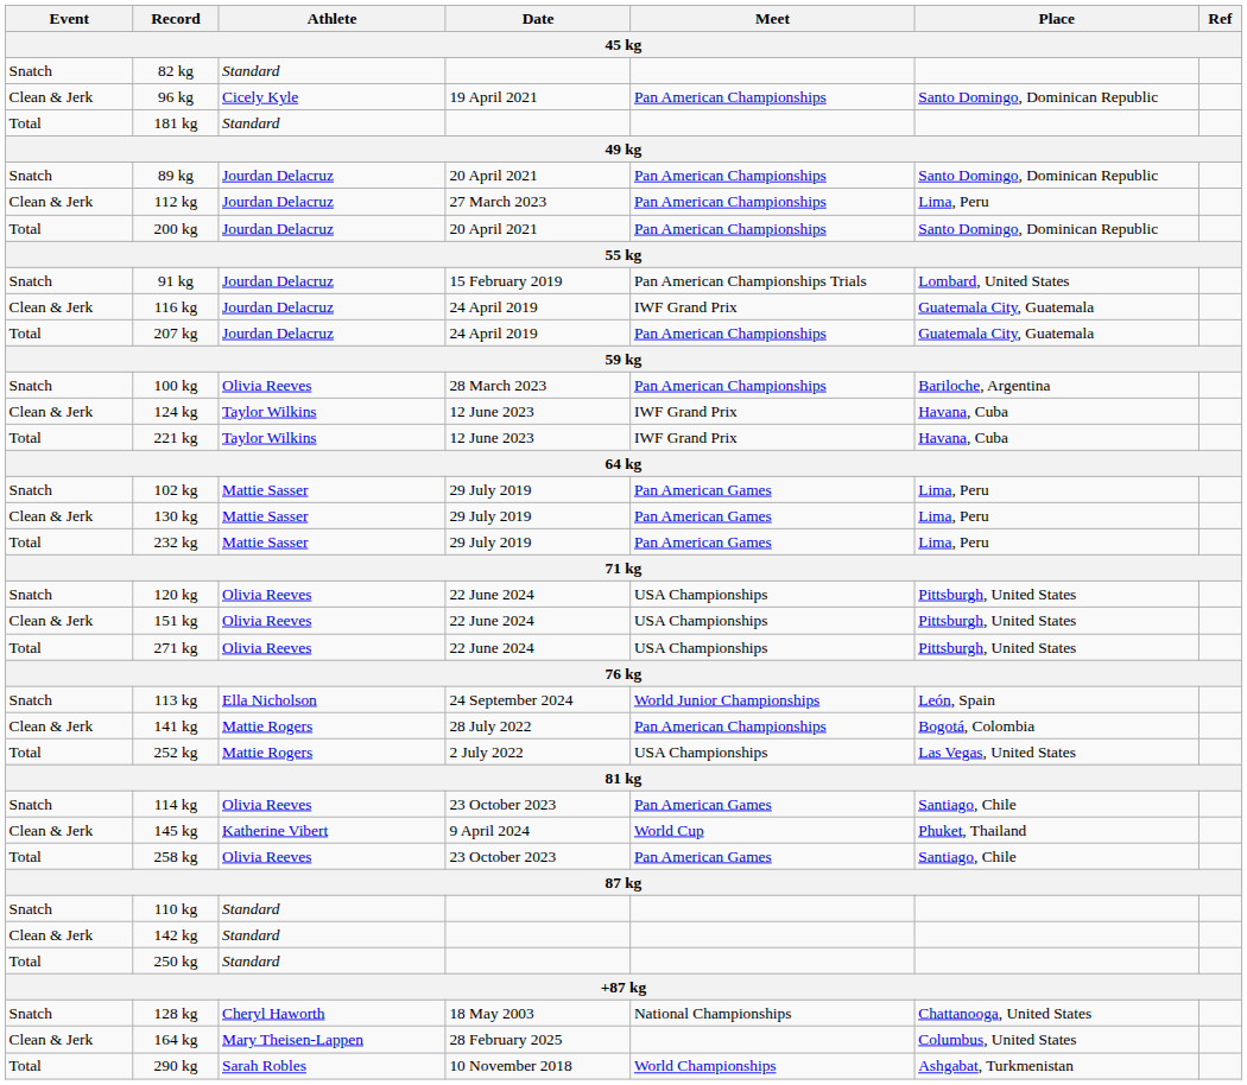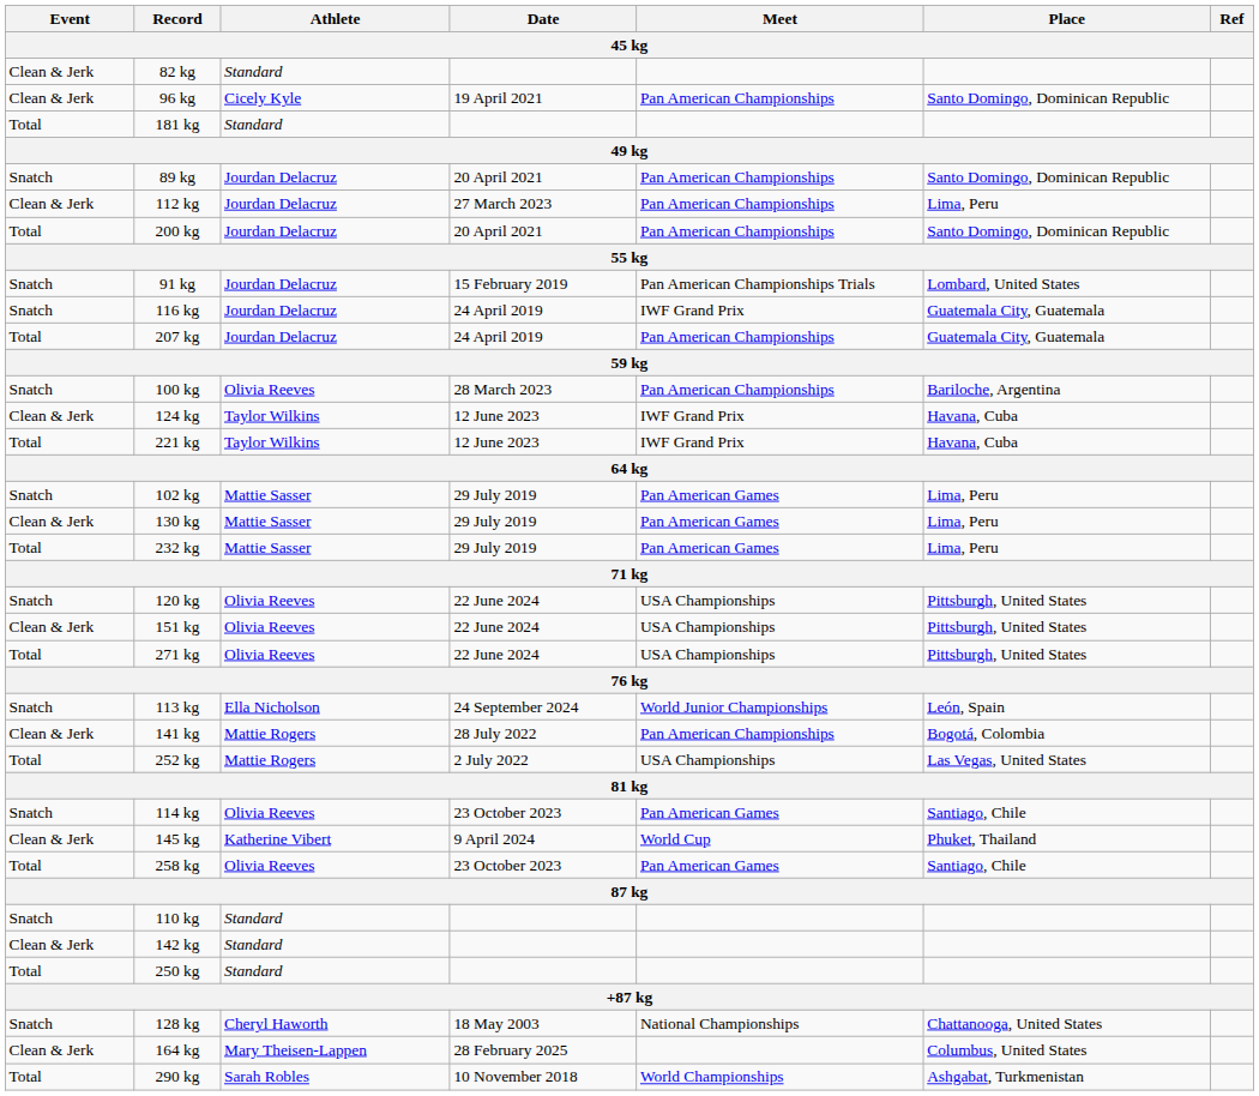82 kg | Event: Snatch -> Clean & Jerk
116 kg | Event: Clean & Jerk -> Snatch
